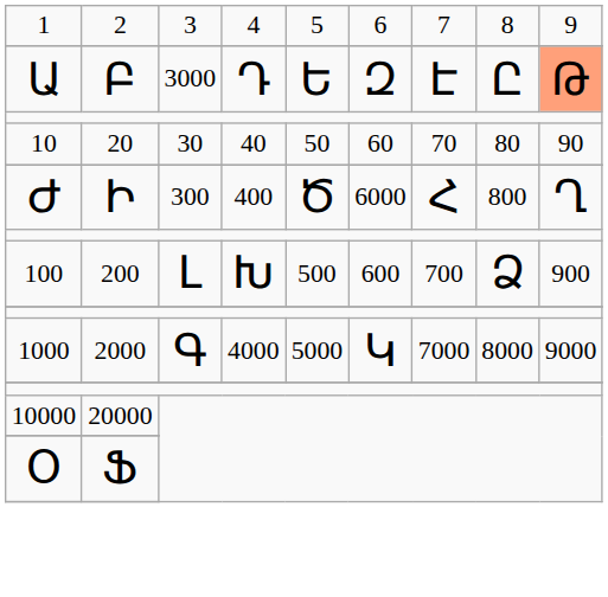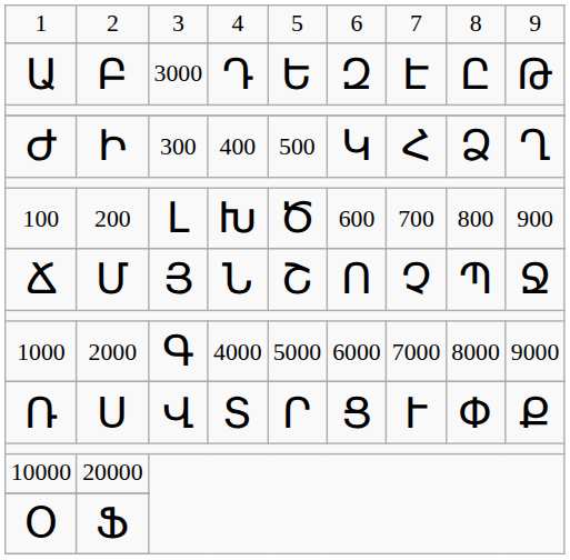Ա | column 9: lightsalmon background -> no background
- row: 10 | 20 | 30 | 40 | 50 | 60 | 70 | 80 | 90
Ժ | column 5: Ծ -> 500
Ժ | column 6: 6000 -> Կ
Ժ | column 8: 800 -> Ձ
100 | column 5: 500 -> Ծ
100 | column 8: Ձ -> 800
+ row: Ճ | Մ | Յ | Ն | Շ | Ո | Չ | Պ | Ջ
1000 | column 6: Կ -> 6000
+ row: Ռ | Ս | Վ | Տ | Ր | Ց | Ւ | Փ | Ք
